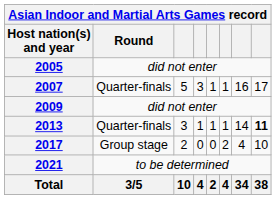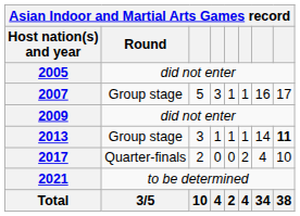2007 | Round: Quarter-finals -> Group stage
2013 | Round: Quarter-finals -> Group stage
2017 | Round: Group stage -> Quarter-finals
